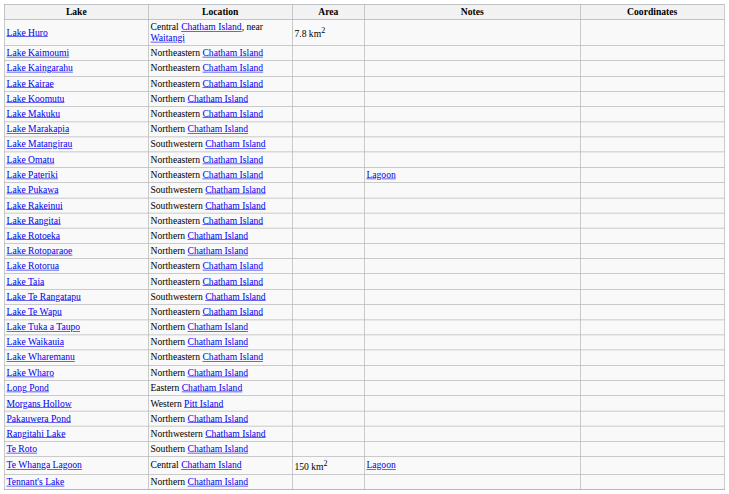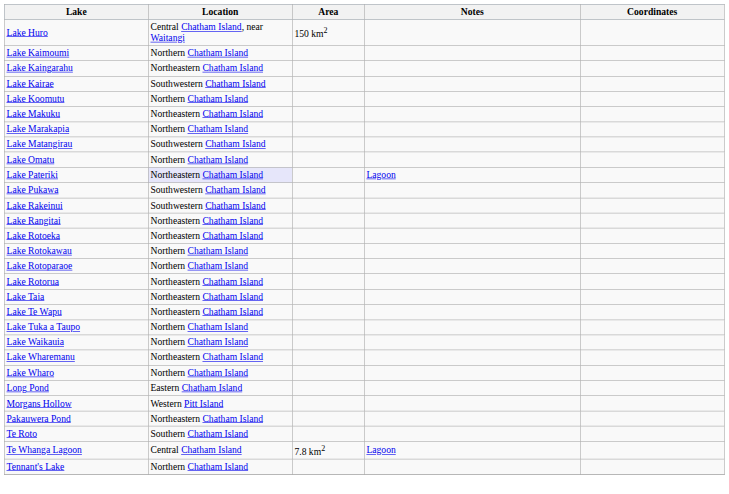Lake Huro | Area: 7.8 km2 -> 150 km2
Lake Kaimoumi | Location: Northeastern Chatham Island -> Northern Chatham Island
Lake Kairae | Location: Northeastern Chatham Island -> Southwestern Chatham Island
Lake Omatu | Location: Northeastern Chatham Island -> Northern Chatham Island
Lake Pateriki | Location: no background -> lavender background
Lake Rotoeka | Location: Northern Chatham Island -> Northeastern Chatham Island
+ row: Lake Rotokawau | Northern Chatham Island
- row: Lake Te Rangatapu | Southwestern Chatham Island
Pakauwera Pond | Location: Northern Chatham Island -> Northeastern Chatham Island
- row: Rangitahi Lake | Northwestern Chatham Island
Te Whanga Lagoon | Area: 150 km2 -> 7.8 km2
